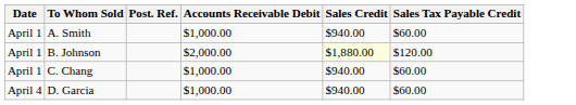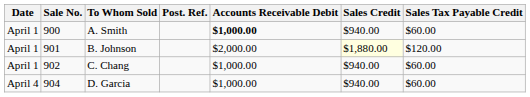+ column: Sale No. | 900 | 901 | 902 | 904
A. Smith | Accounts Receivable Debit: normal -> bold
